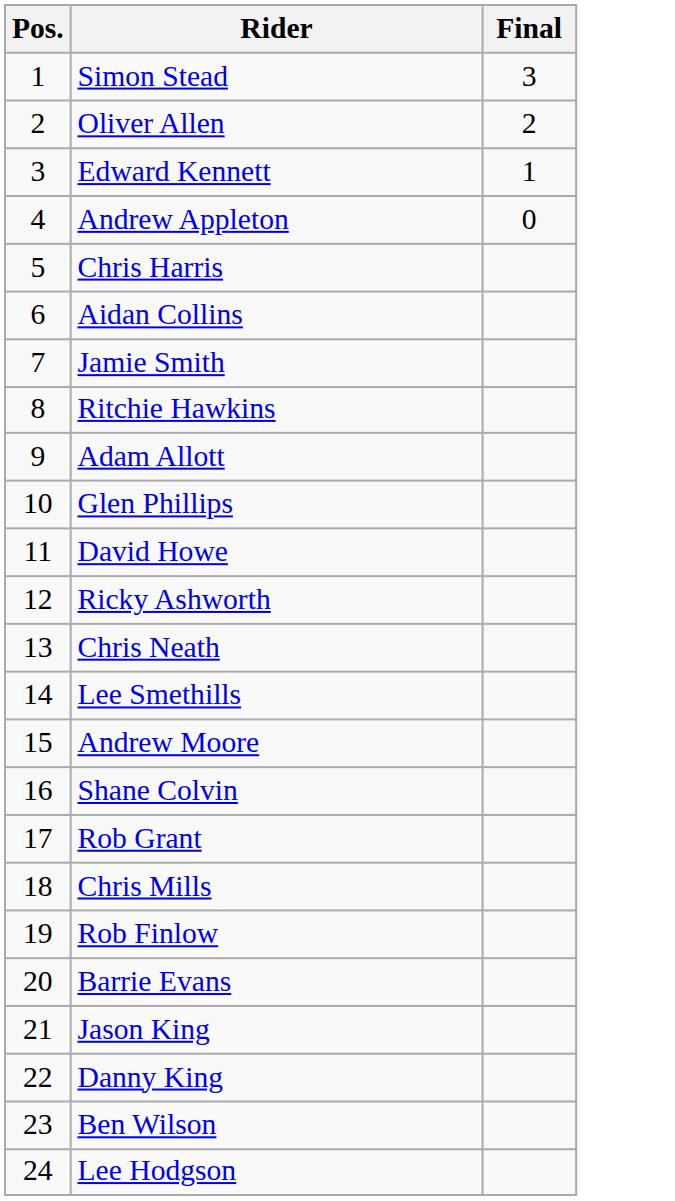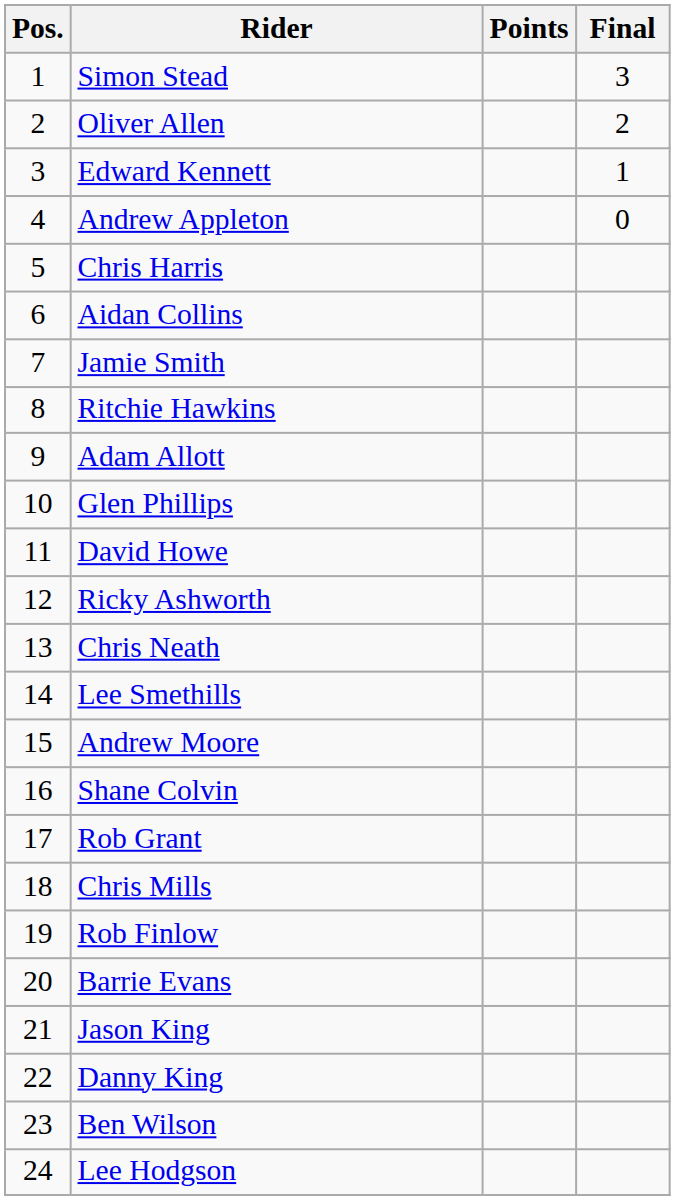+ column: Points
